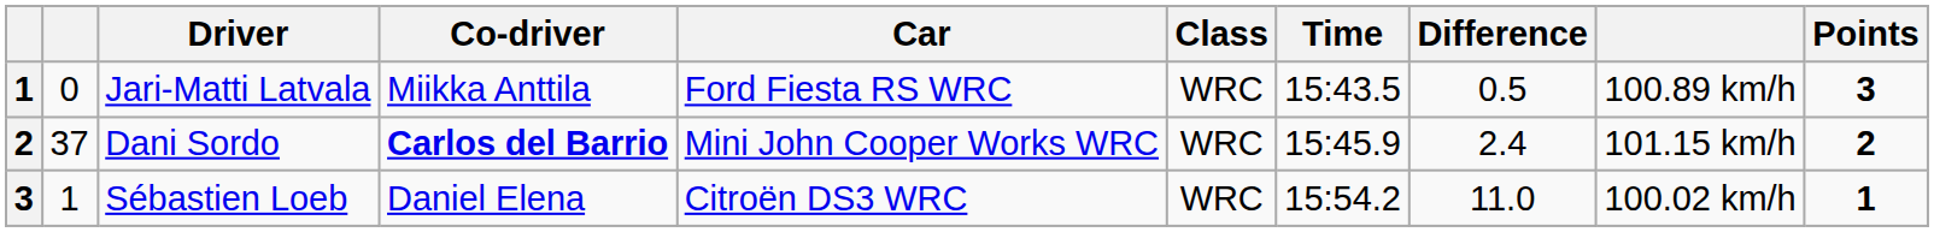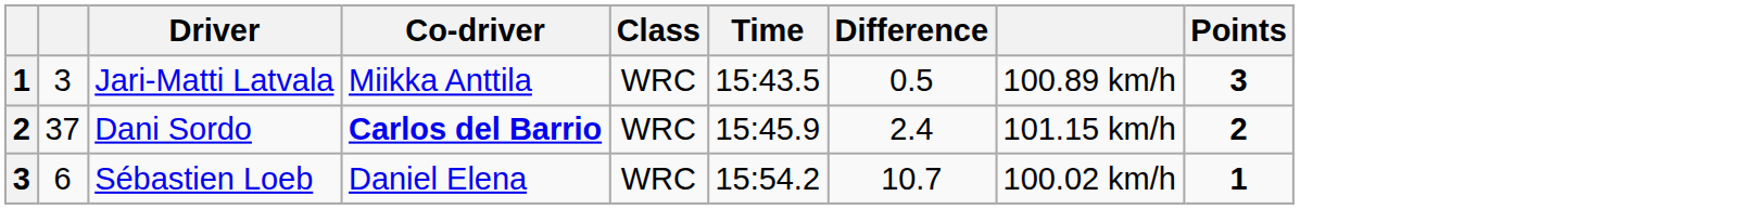- column: Car | Ford Fiesta RS WRC | Mini John Cooper Works WRC | Citroën DS3 WRC
Jari-Matti Latvala | column 2: 0 -> 3
Sébastien Loeb | column 2: 1 -> 6
Sébastien Loeb | Difference: 11.0 -> 10.7
